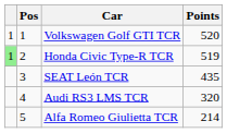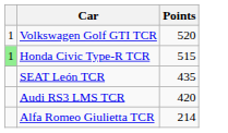- column: Pos | 1 | 2 | 3 | 4 | 5
Honda Civic Type-R TCR | Points: 519 -> 515
Audi RS3 LMS TCR | Points: 320 -> 420
